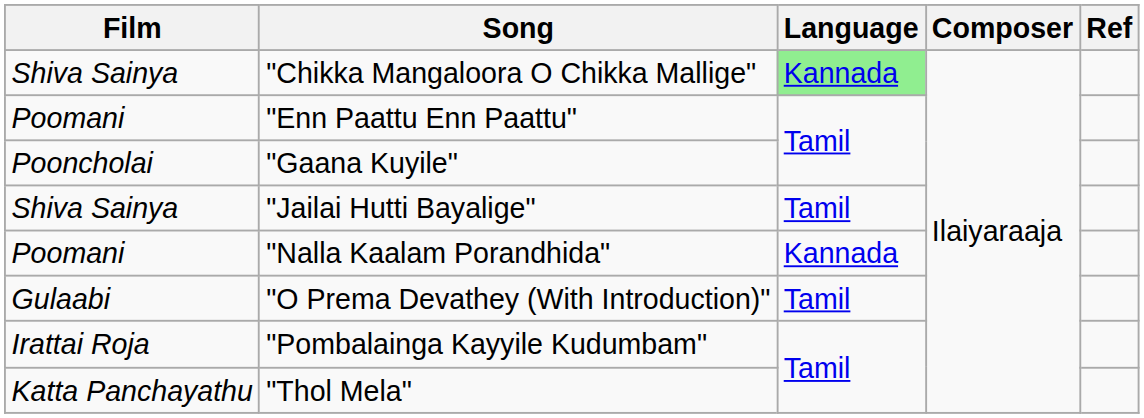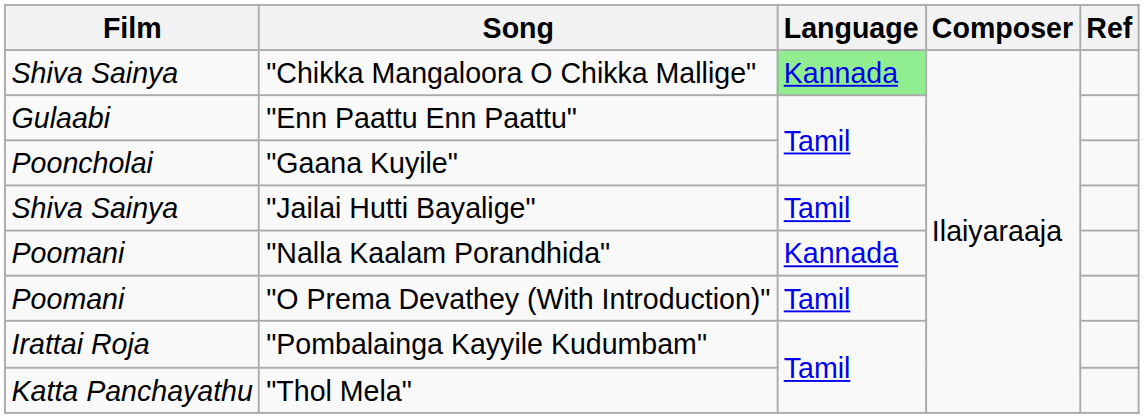"Enn Paattu Enn Paattu" | Film: Poomani -> Gulaabi
"O Prema Devathey (With Introduction)" | Film: Gulaabi -> Poomani
